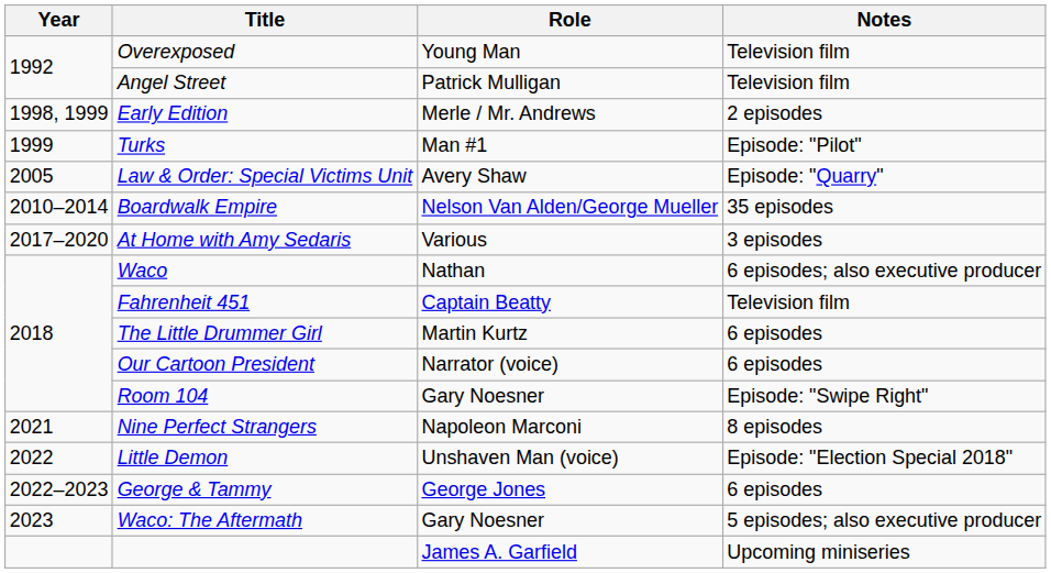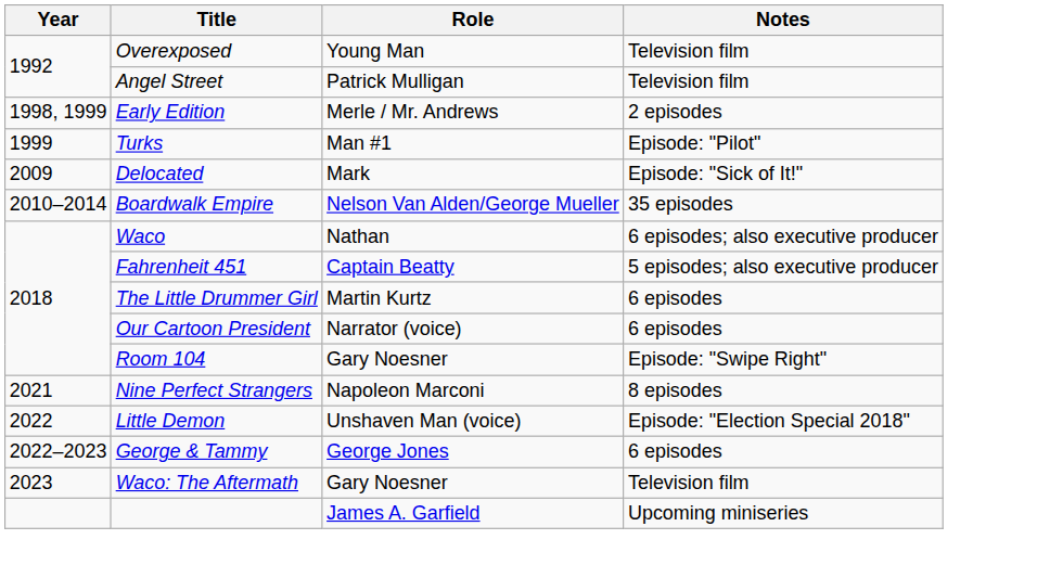- row: 2005 | Law & Order: Special Victims Unit | Avery Shaw | Episode: "Quarry"
+ row: 2009 | Delocated | Mark | Episode: "Sick of It!"
- row: 2017–2020 | At Home with Amy Sedaris | Various | 3 episodes
Fahrenheit 451 | Notes: Television film -> 5 episodes; also executive producer
Waco: The Aftermath | Notes: 5 episodes; also executive producer -> Television film
